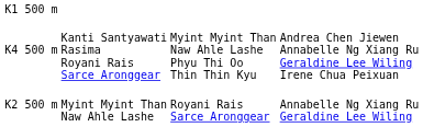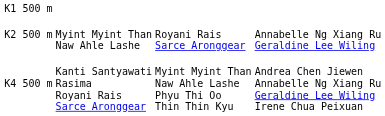rows swapped: K2 500 m <-> K4 500 m
